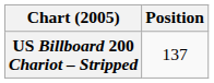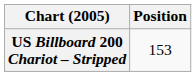US Billboard 200 Chariot – Stripped | Position: 137 -> 153
